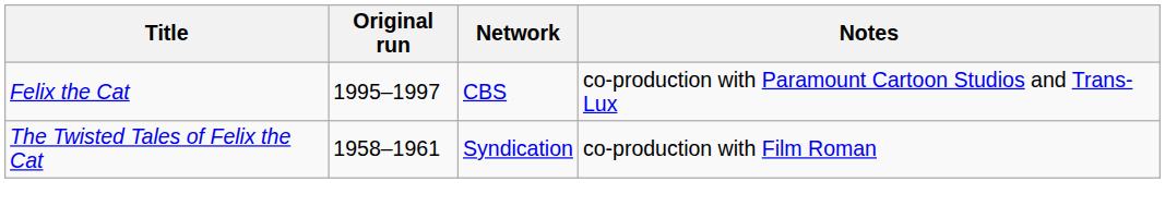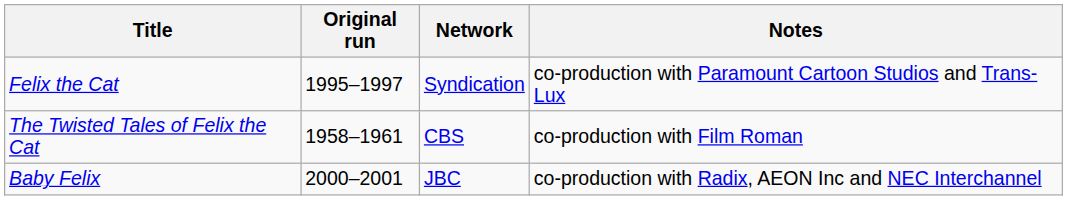Felix the Cat | Network: CBS -> Syndication
The Twisted Tales of Felix the Cat | Network: Syndication -> CBS
+ row: Baby Felix | 2000–2001 | JBC | co-production with Radix, AEON Inc and NEC Interchannel
